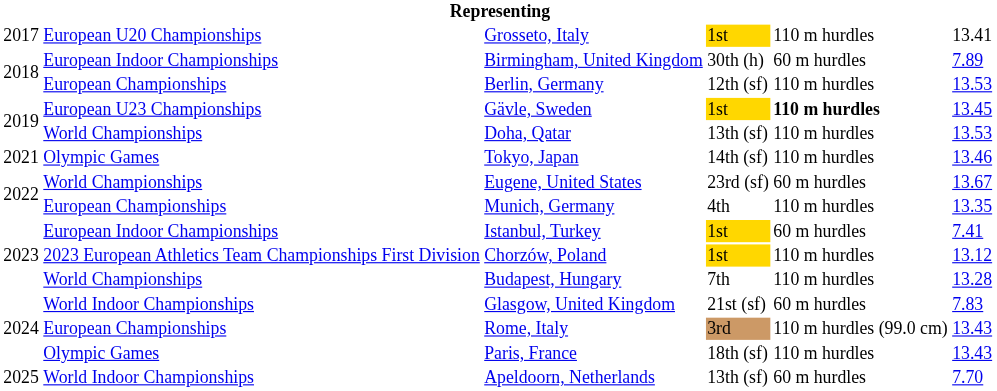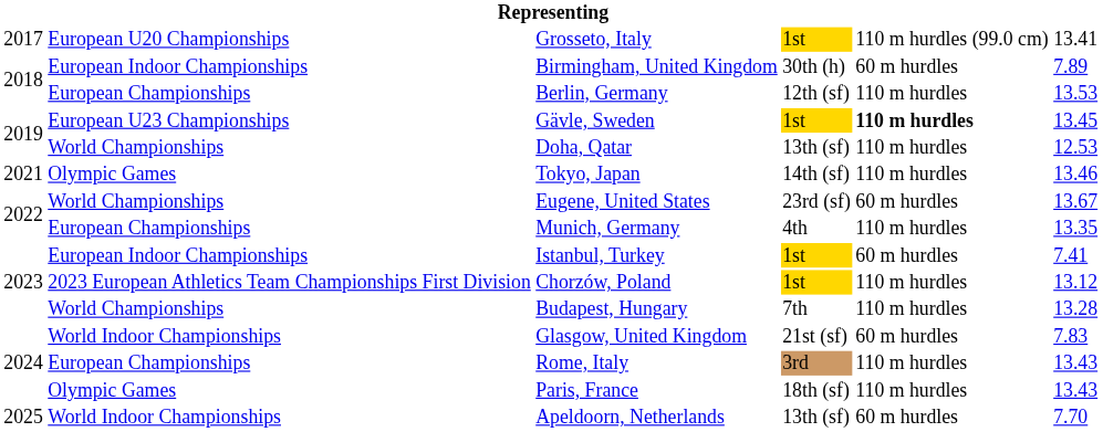Grosseto, Italy | column 5: 110 m hurdles -> 110 m hurdles (99.0 cm)
Doha, Qatar | column 6: 13.53 -> 12.53
Rome, Italy | column 5: 110 m hurdles (99.0 cm) -> 110 m hurdles
